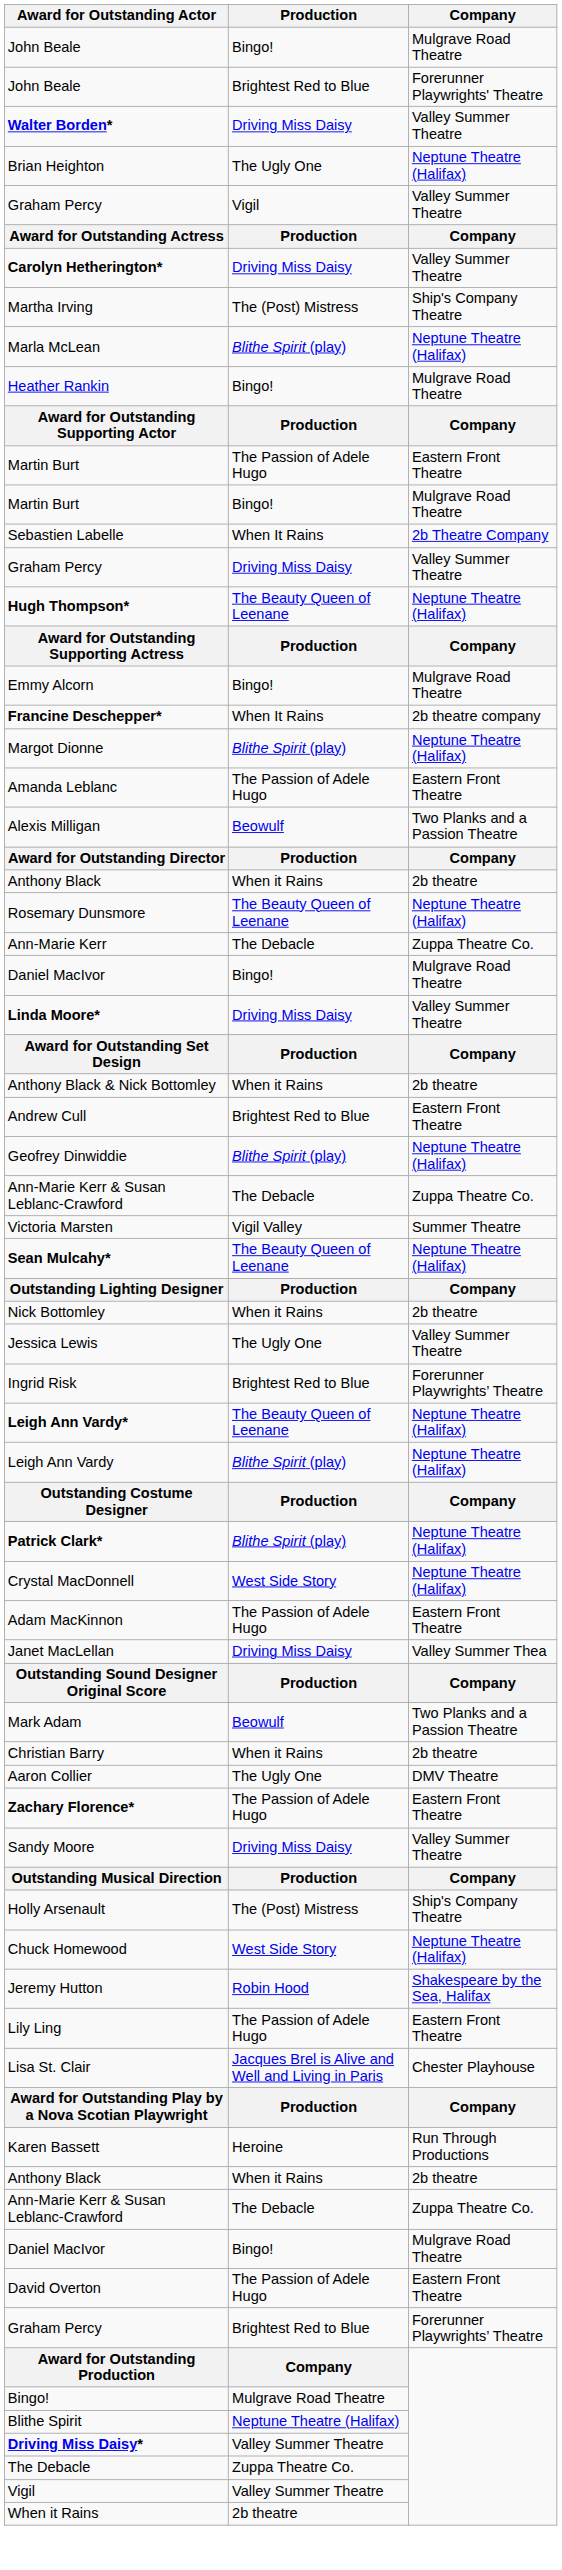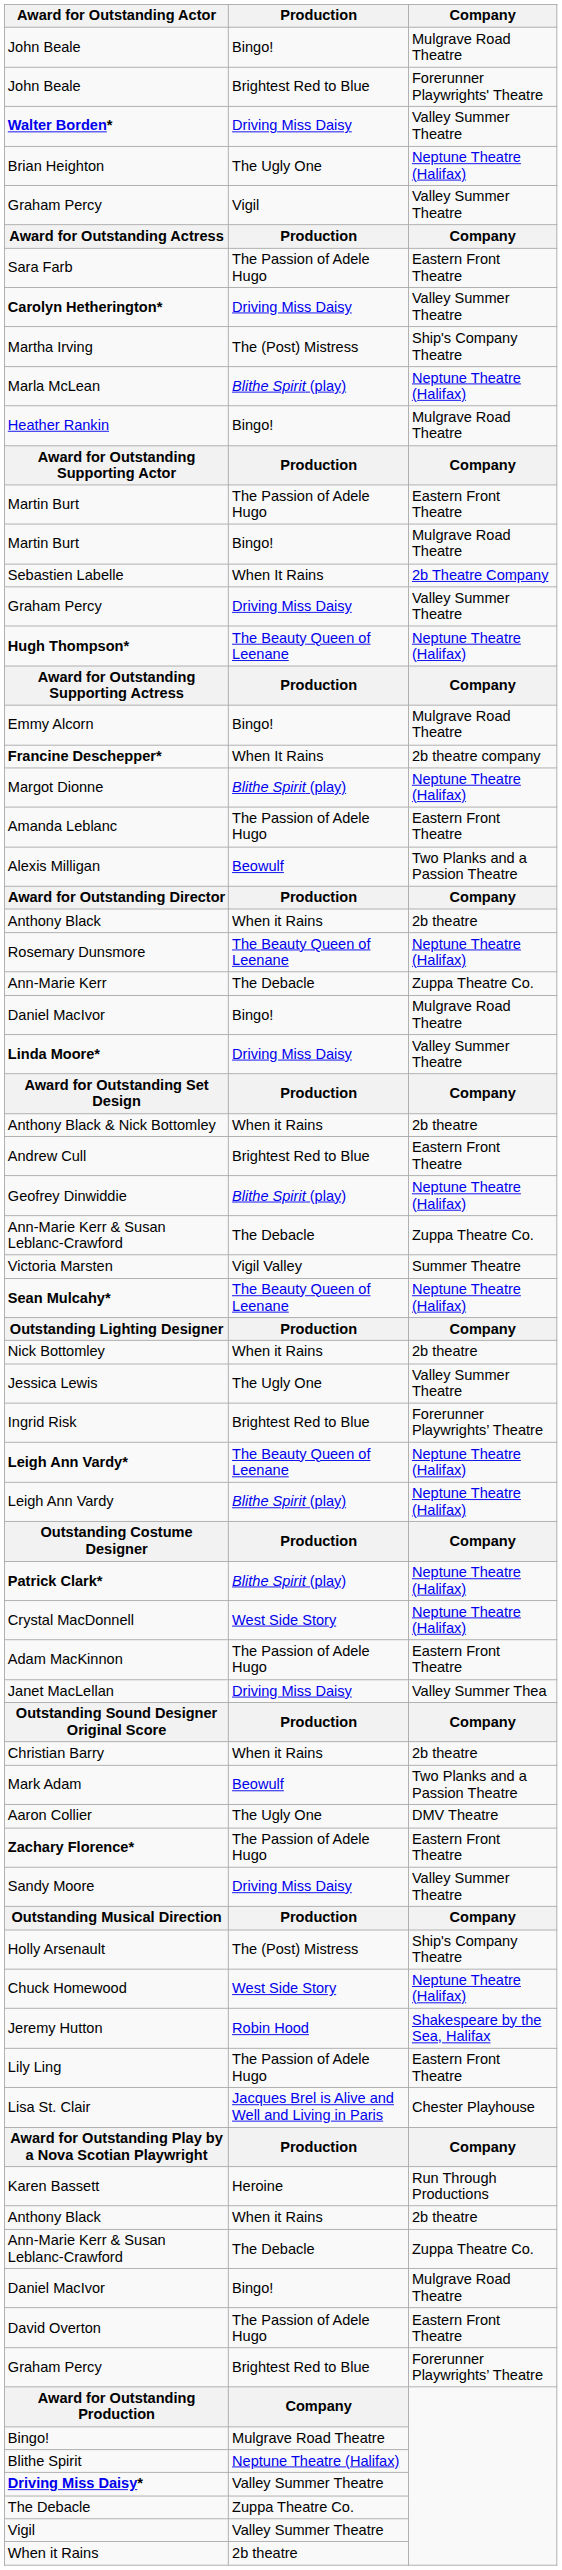+ row: Sara Farb | The Passion of Adele Hugo | Eastern Front Theatre
rows swapped: Mark Adam <-> Christian Barry
